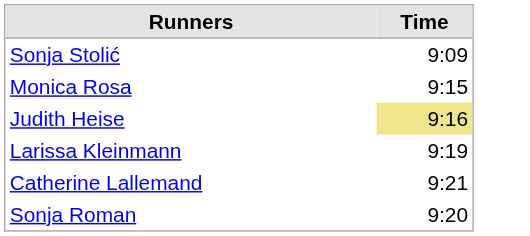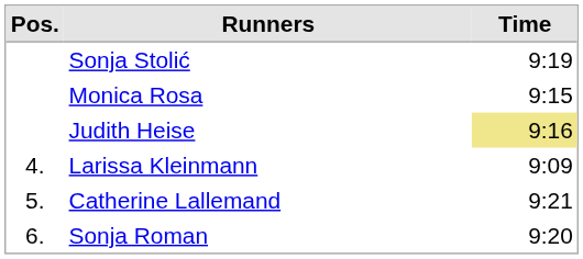+ column: Pos. | 4. | 5. | 6.
Sonja Stolić | Time: 9:09 -> 9:19
Larissa Kleinmann | Time: 9:19 -> 9:09
